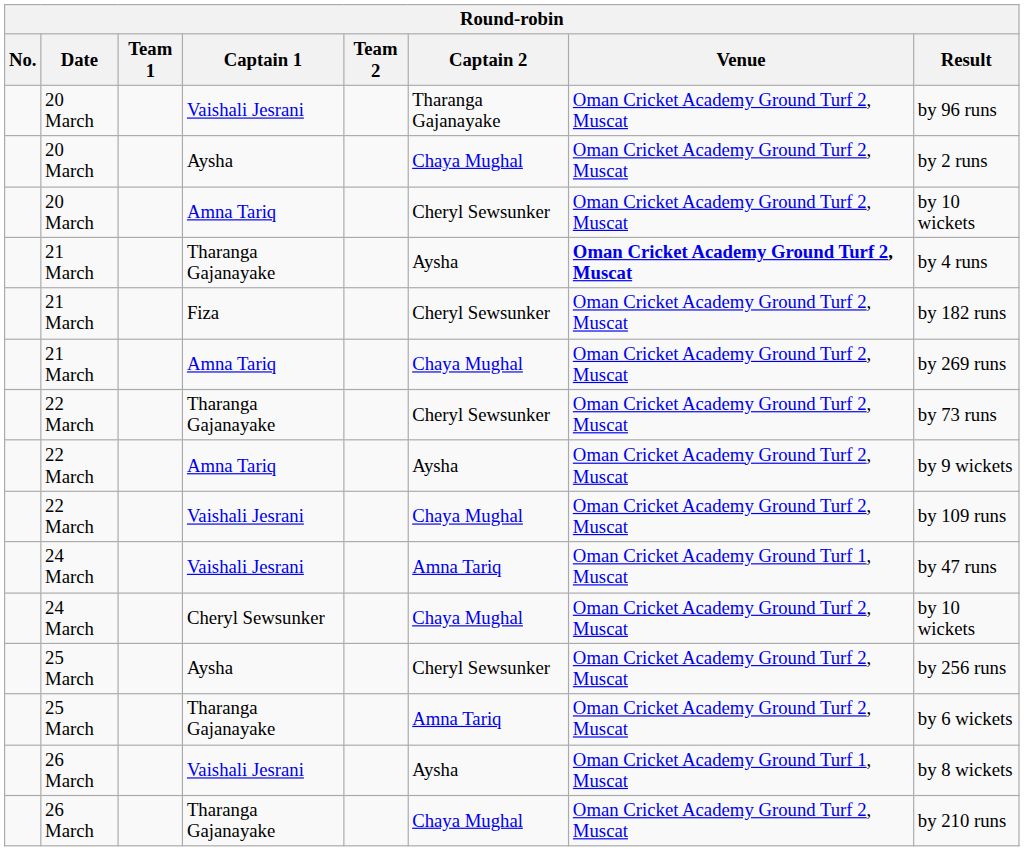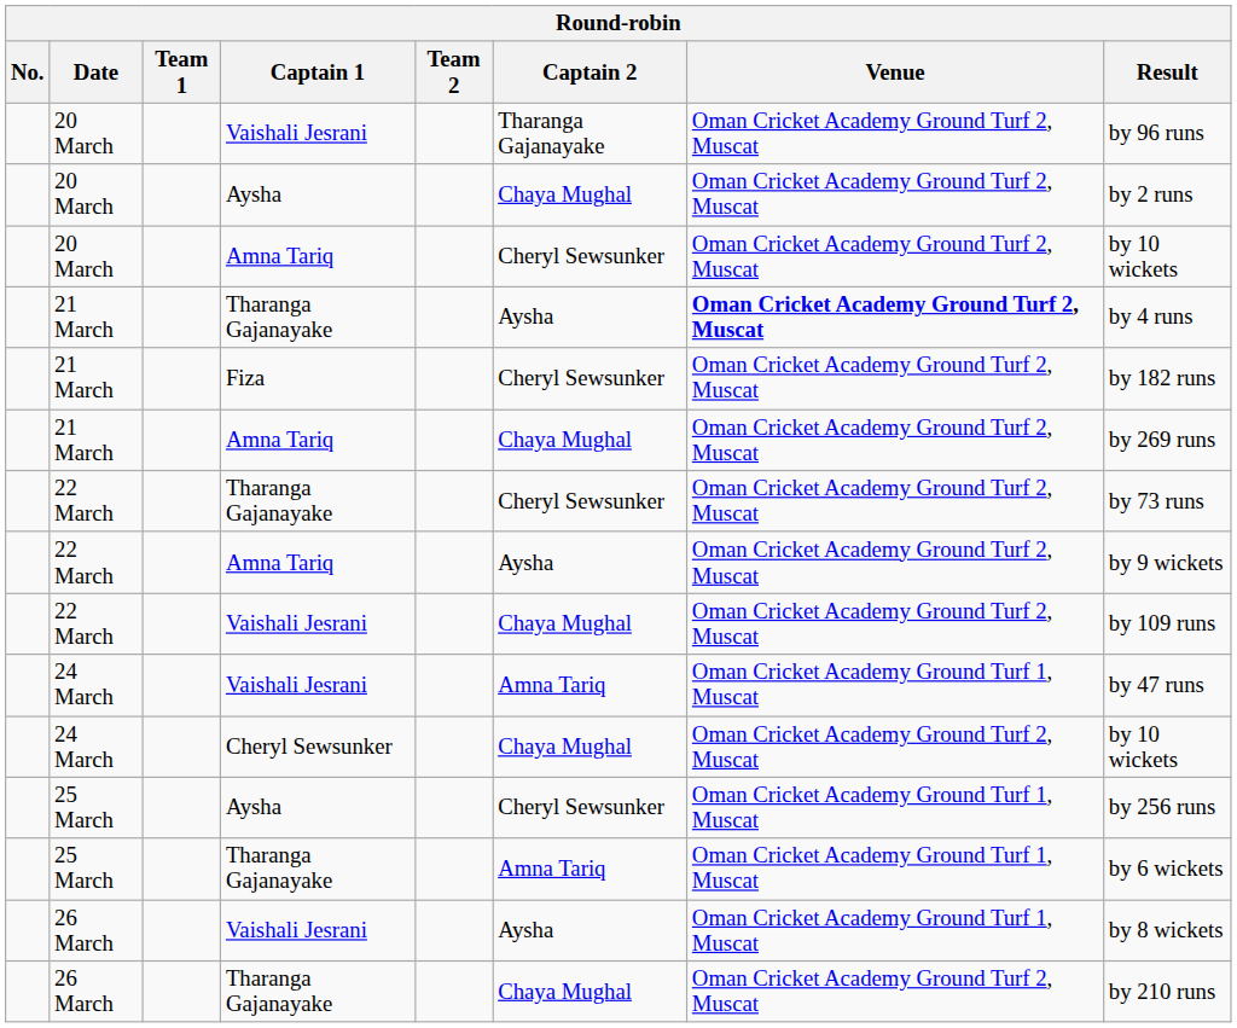25 March / Aysha | Venue: Oman Cricket Academy Ground Turf 2, Muscat -> Oman Cricket Academy Ground Turf 1, Muscat
25 March / Tharanga Gajanayake | Venue: Oman Cricket Academy Ground Turf 2, Muscat -> Oman Cricket Academy Ground Turf 1, Muscat
